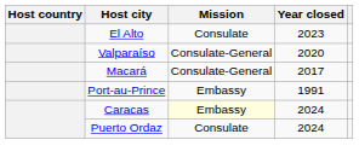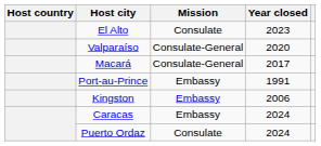+ row: Kingston | Embassy | 2006
Caracas | Mission: lightyellow background -> no background
